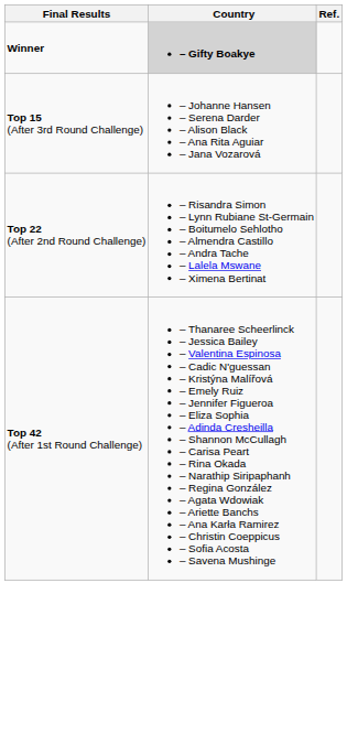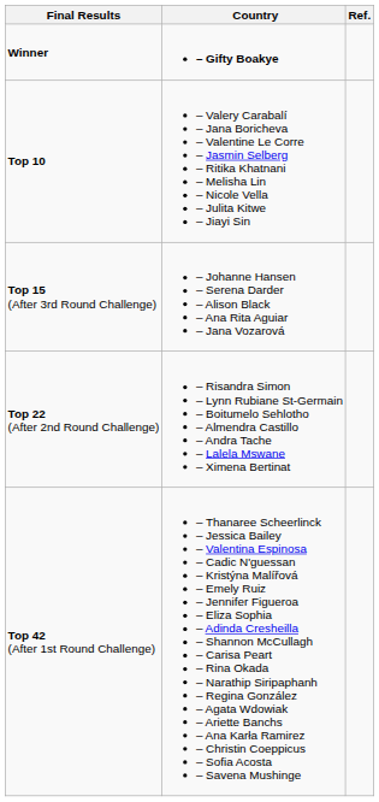Winner | Country: lightgrey background -> no background
+ row: Top 10 | – Valery Carabalí – Jana Boricheva – Valentine Le Corre – Jasmin Selberg – Ritika Khatnani – Melisha Lin – Nicole Vella – Julita Kitwe – Jiayi Sin
